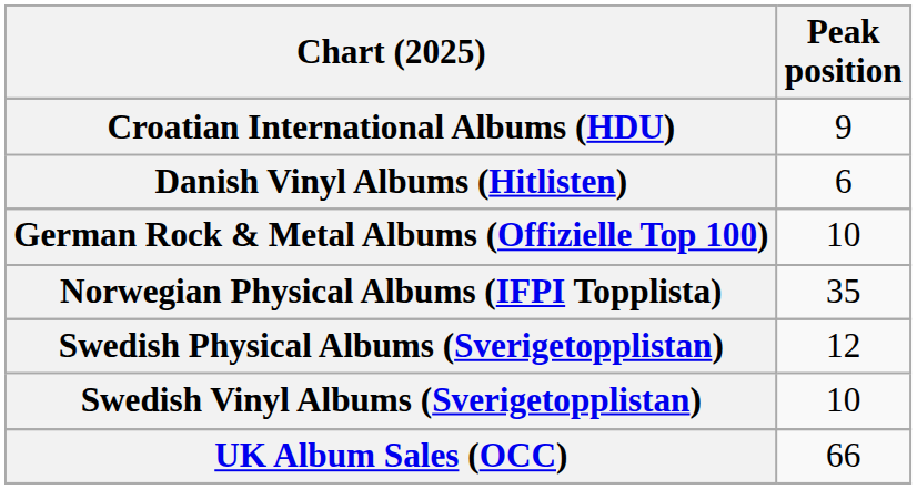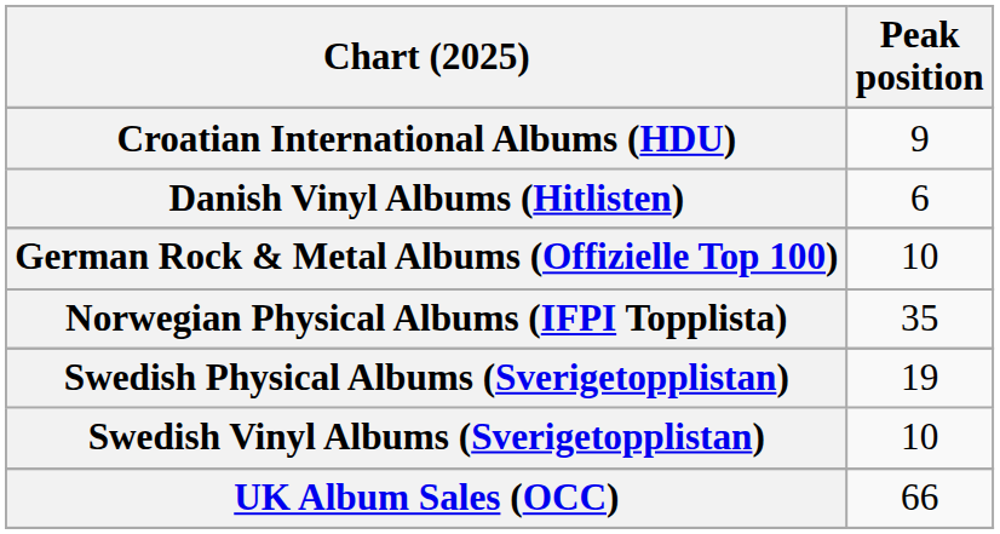Swedish Physical Albums (Sverigetopplistan) | Peak position: 12 -> 19
